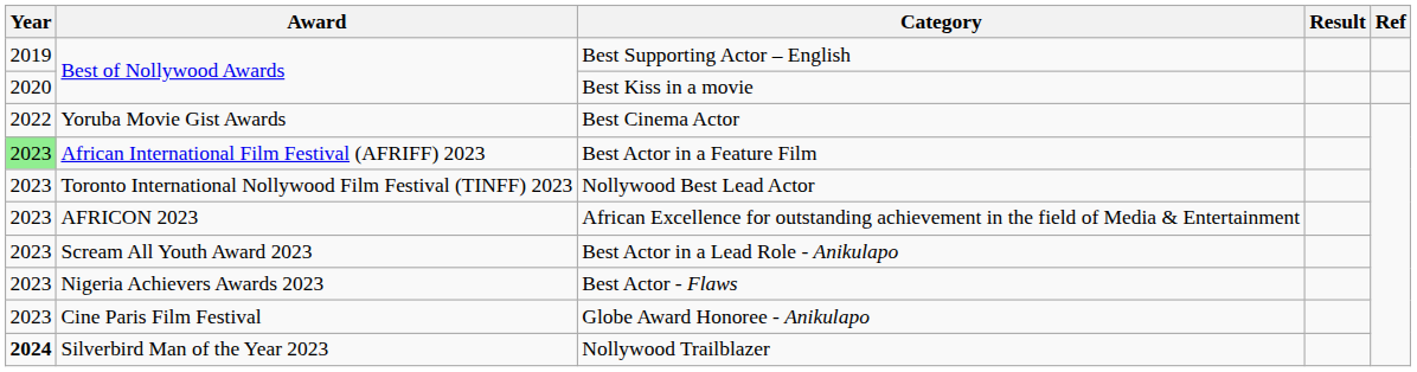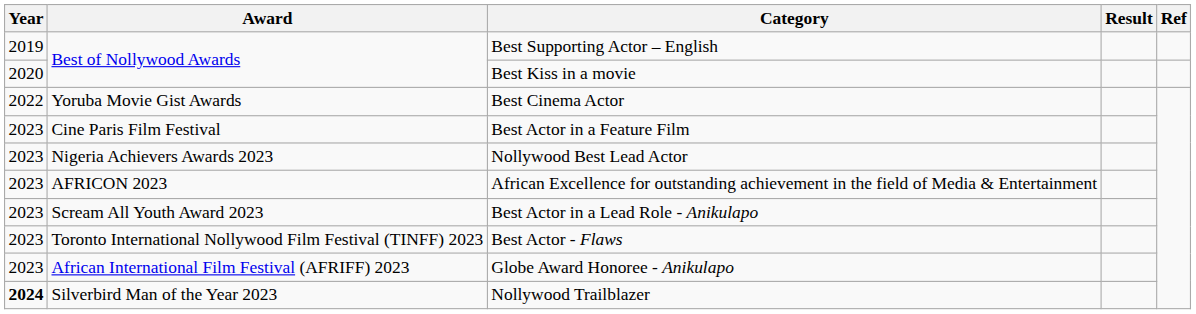Best Actor in a Feature Film | Year: lightgreen background -> no background
Best Actor in a Feature Film | Award: African International Film Festival (AFRIFF) 2023 -> Cine Paris Film Festival
Nollywood Best Lead Actor | Award: Toronto International Nollywood Film Festival (TINFF) 2023 -> Nigeria Achievers Awards 2023
Best Actor - Flaws | Award: Nigeria Achievers Awards 2023 -> Toronto International Nollywood Film Festival (TINFF) 2023
Globe Award Honoree - Anikulapo | Award: Cine Paris Film Festival -> African International Film Festival (AFRIFF) 2023
